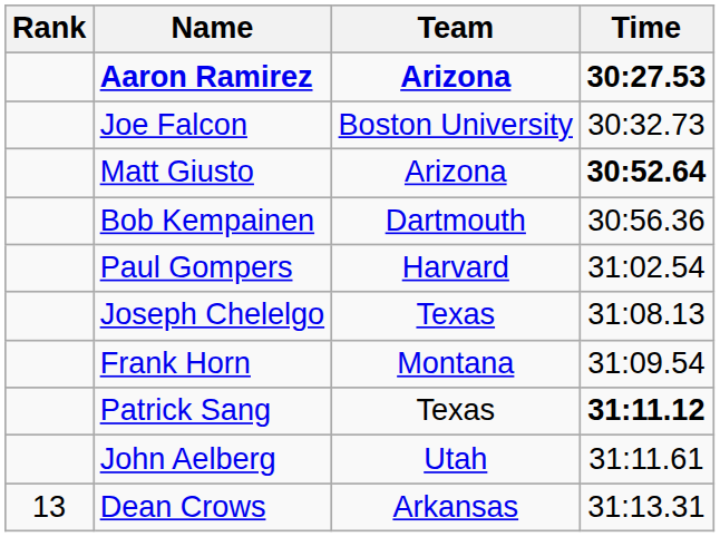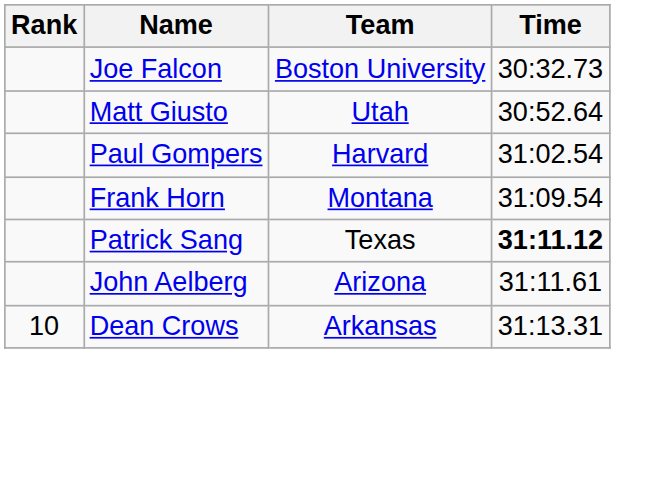- row: Aaron Ramirez | Arizona | 30:27.53
Matt Giusto | Team: Arizona -> Utah
Matt Giusto | Time: bold -> normal
- row: Bob Kempainen | Dartmouth | 30:56.36
- row: Joseph Chelelgo | Texas | 31:08.13
John Aelberg | Team: Utah -> Arizona
Dean Crows | Rank: 13 -> 10
